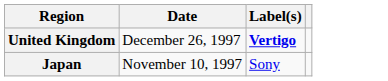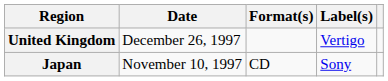+ column: Format(s) | CD
United Kingdom | Label(s): bold -> normal
